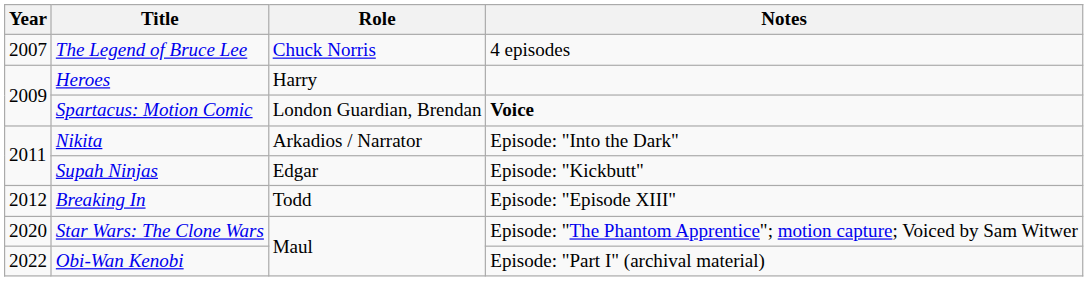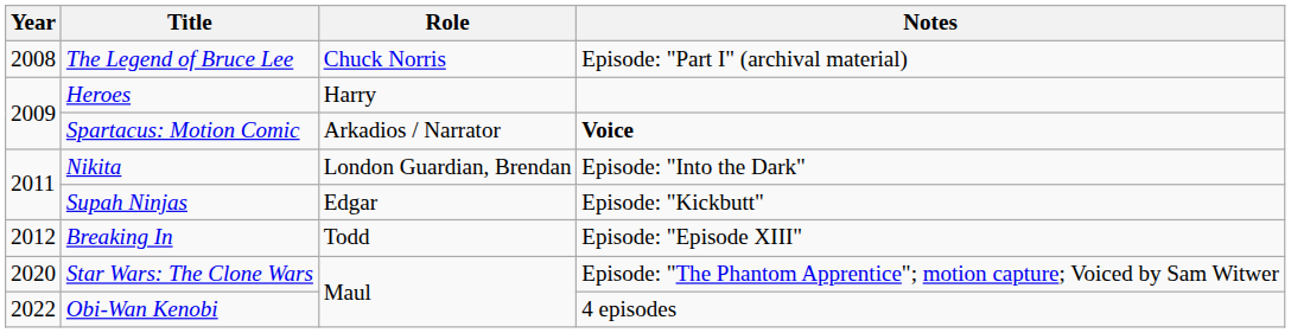The Legend of Bruce Lee | Year: 2007 -> 2008
The Legend of Bruce Lee | Notes: 4 episodes -> Episode: "Part I" (archival material)
Spartacus: Motion Comic | Role: London Guardian, Brendan -> Arkadios / Narrator
Nikita | Role: Arkadios / Narrator -> London Guardian, Brendan
Obi-Wan Kenobi | Notes: Episode: "Part I" (archival material) -> 4 episodes
